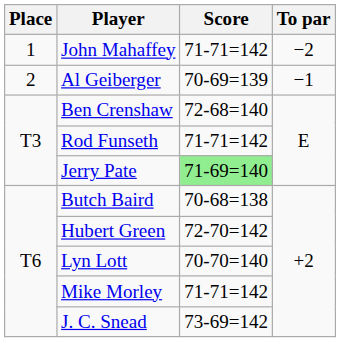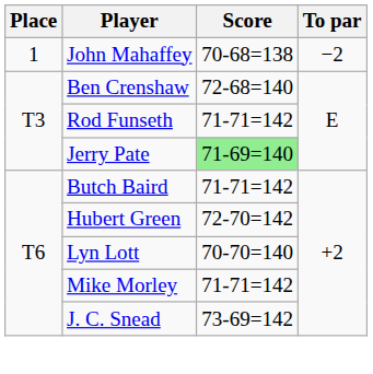John Mahaffey | Score: 71-71=142 -> 70-68=138
- row: 2 | Al Geiberger | 70-69=139 | −1
Butch Baird | Score: 70-68=138 -> 71-71=142
